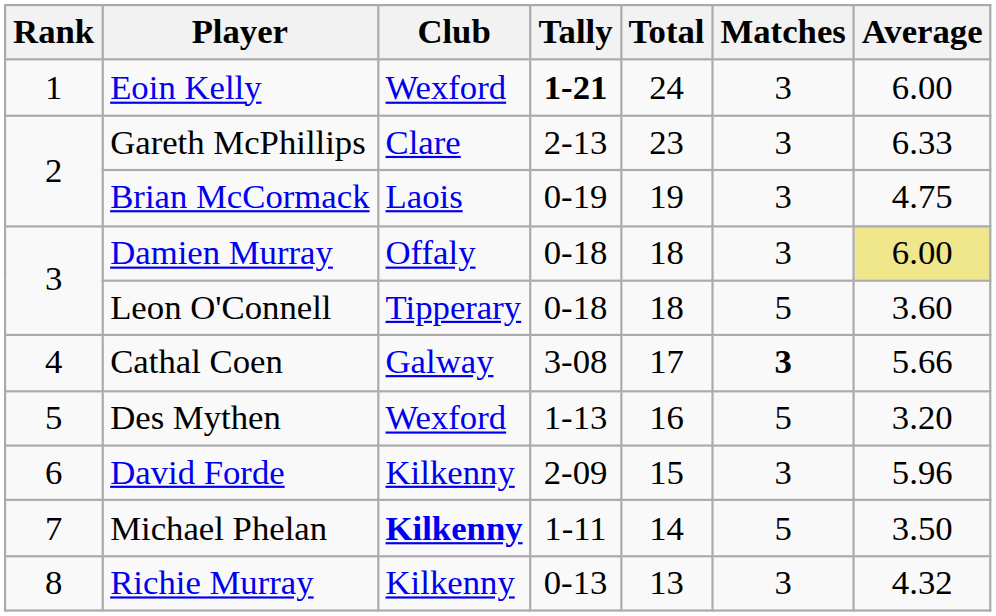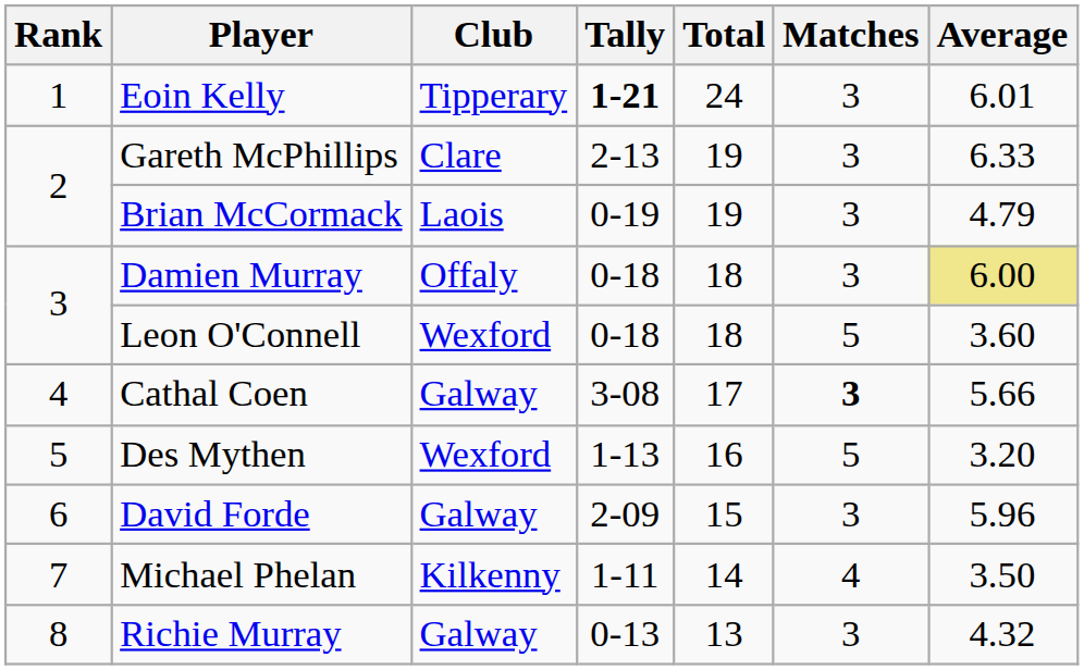Eoin Kelly | Club: Wexford -> Tipperary
Eoin Kelly | Average: 6.00 -> 6.01
Gareth McPhillips | Total: 23 -> 19
Brian McCormack | Average: 4.75 -> 4.79
Leon O'Connell | Club: Tipperary -> Wexford
David Forde | Club: Kilkenny -> Galway
Michael Phelan | Club: bold -> normal
Michael Phelan | Matches: 5 -> 4
Richie Murray | Club: Kilkenny -> Galway
